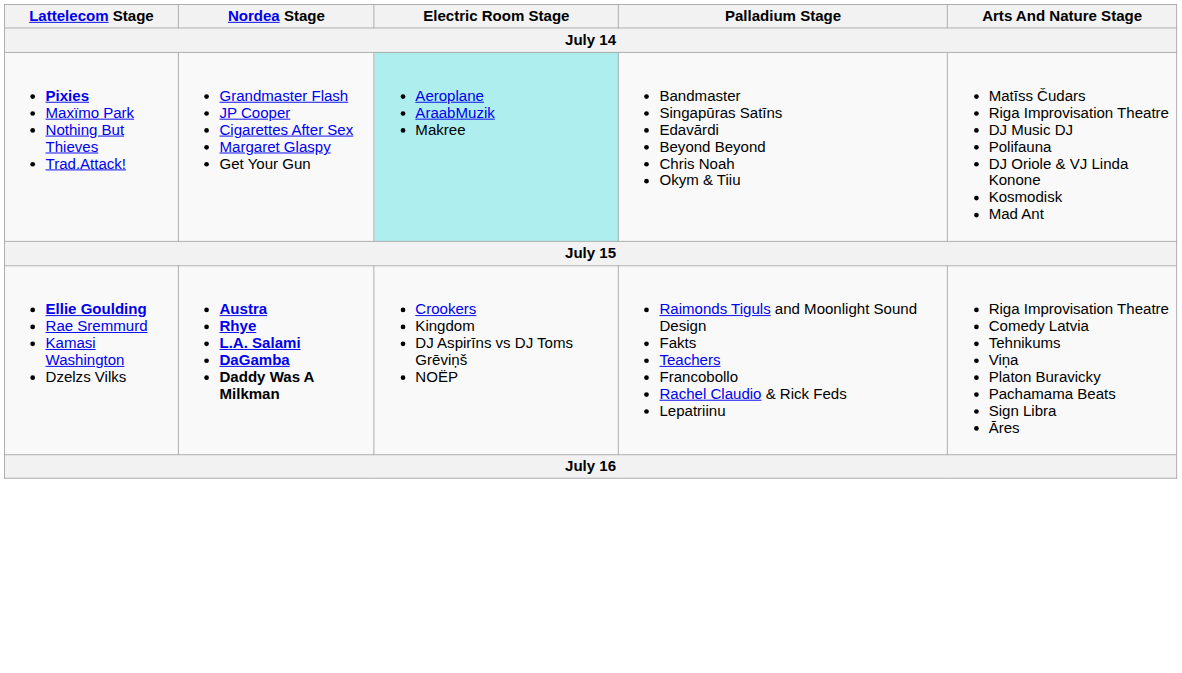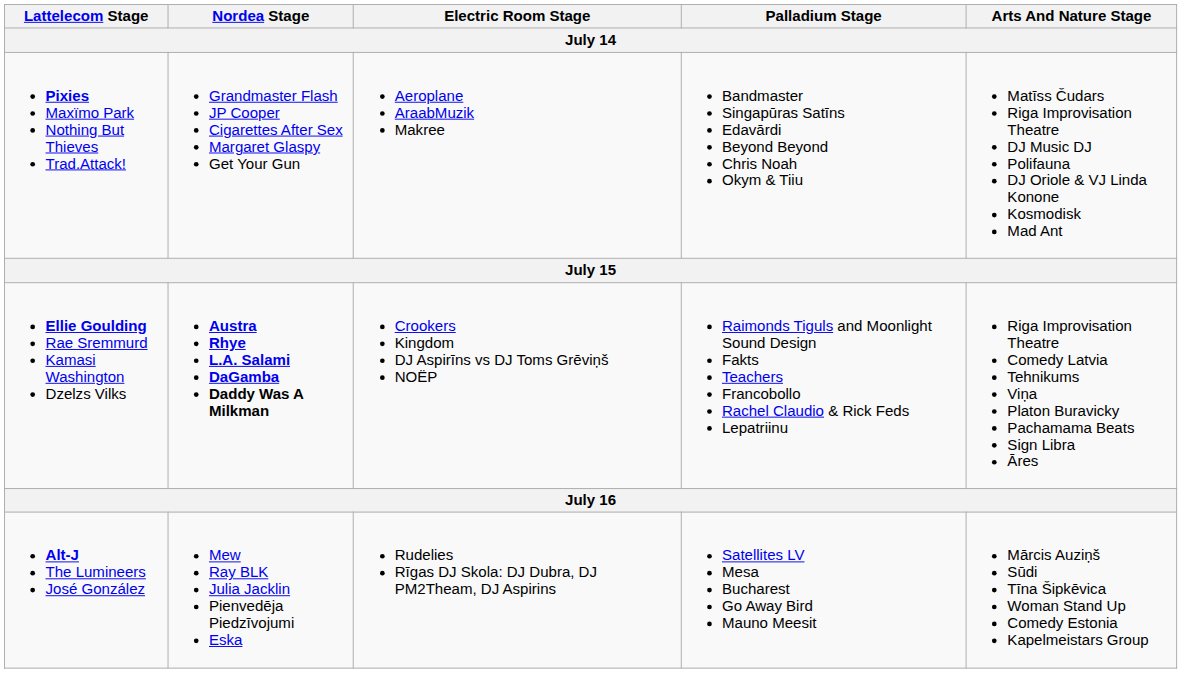Pixies Maxïmo Park Nothing But Thieves Trad.Attack! | Electric Room Stage: paleturquoise background -> no background
+ row: Alt-J The Lumineers José González | Mew Ray BLK Julia Jacklin Pienvedēja Piedzīvojumi Eska | Rudelies Rīgas DJ Skola: DJ Dubra, DJ PM2Theam, DJ Aspirins | Satellites LV Mesa Bucharest Go Away Bird Mauno Meesit | Mārcis Auziņš Sūdi Tīna Šipkēvica Woman Stand Up Comedy Estonia Kapelmeistars Group
